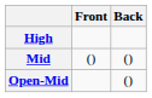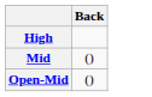- column: Front | ()
